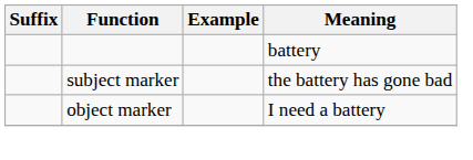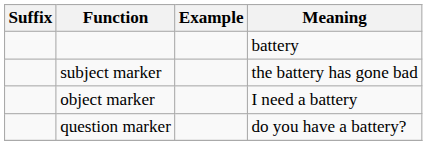+ row: question marker | do you have a battery?
